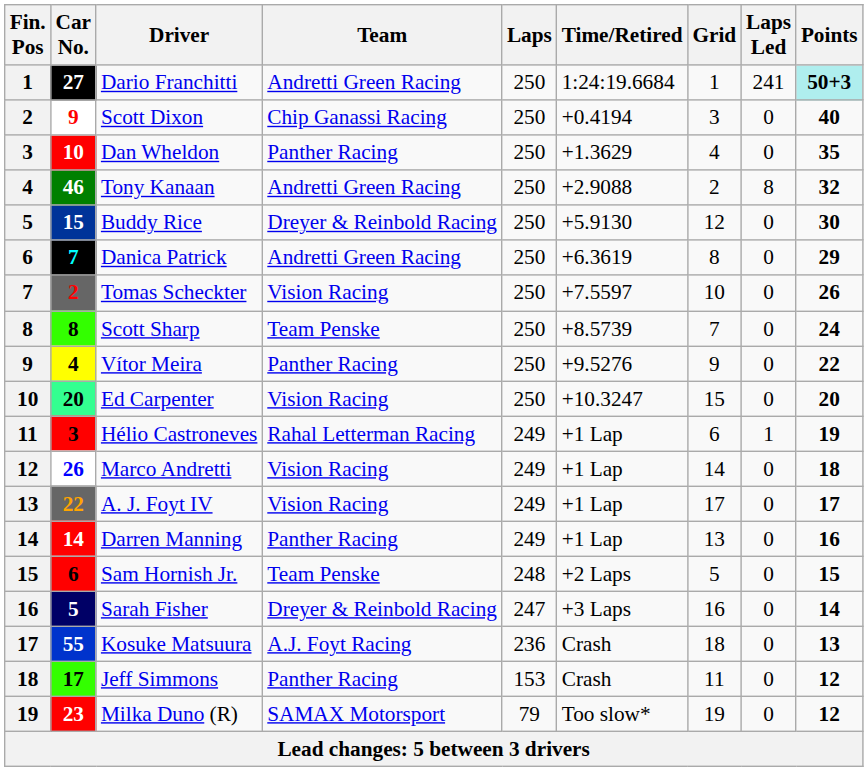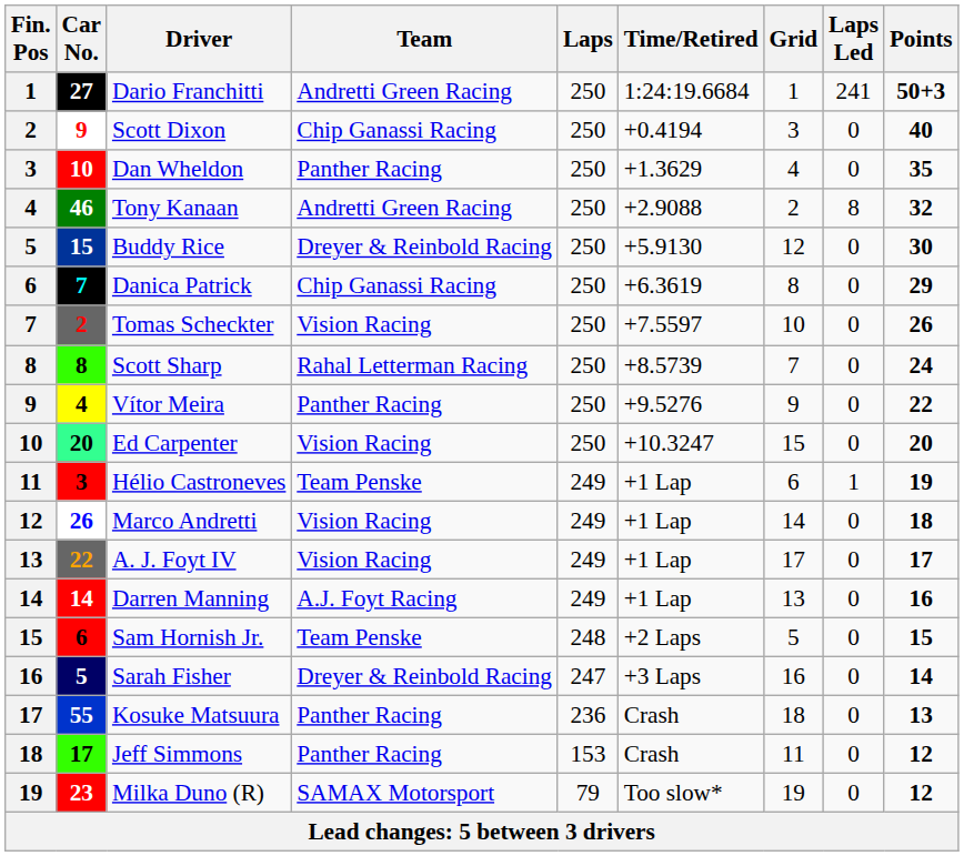Dario Franchitti | Points: paleturquoise background -> no background
Danica Patrick | Team: Andretti Green Racing -> Chip Ganassi Racing
Scott Sharp | Team: Team Penske -> Rahal Letterman Racing
Hélio Castroneves | Team: Rahal Letterman Racing -> Team Penske
Darren Manning | Team: Panther Racing -> A.J. Foyt Racing
Kosuke Matsuura | Team: A.J. Foyt Racing -> Panther Racing
